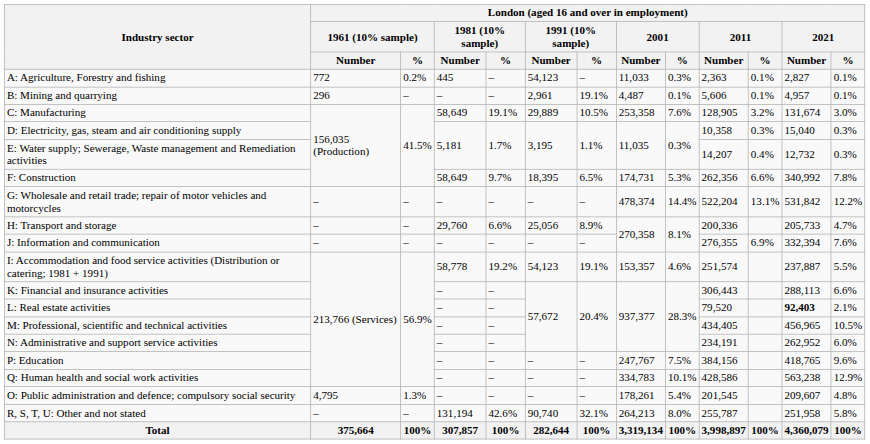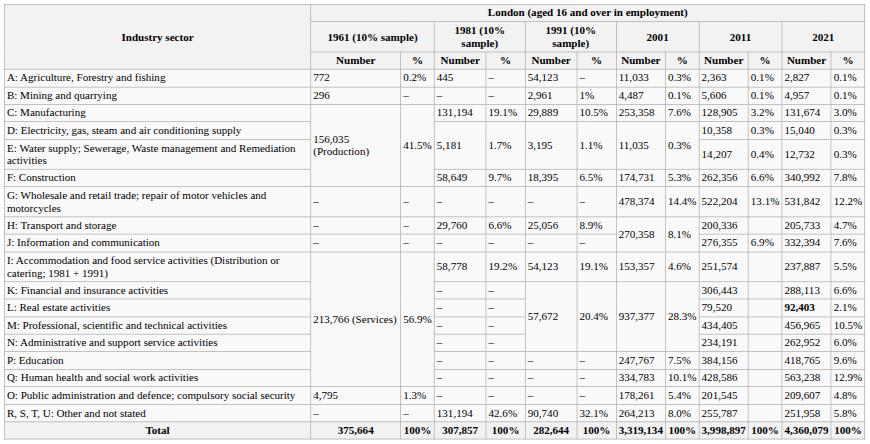B: Mining and quarrying | column 7: 19.1% -> 1%
C: Manufacturing | column 4: 58,649 -> 131,194
